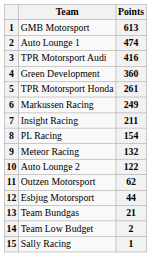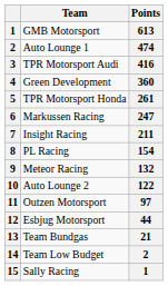Markussen Racing | Points: 249 -> 247
Outzen Motorsport | Points: 62 -> 97
